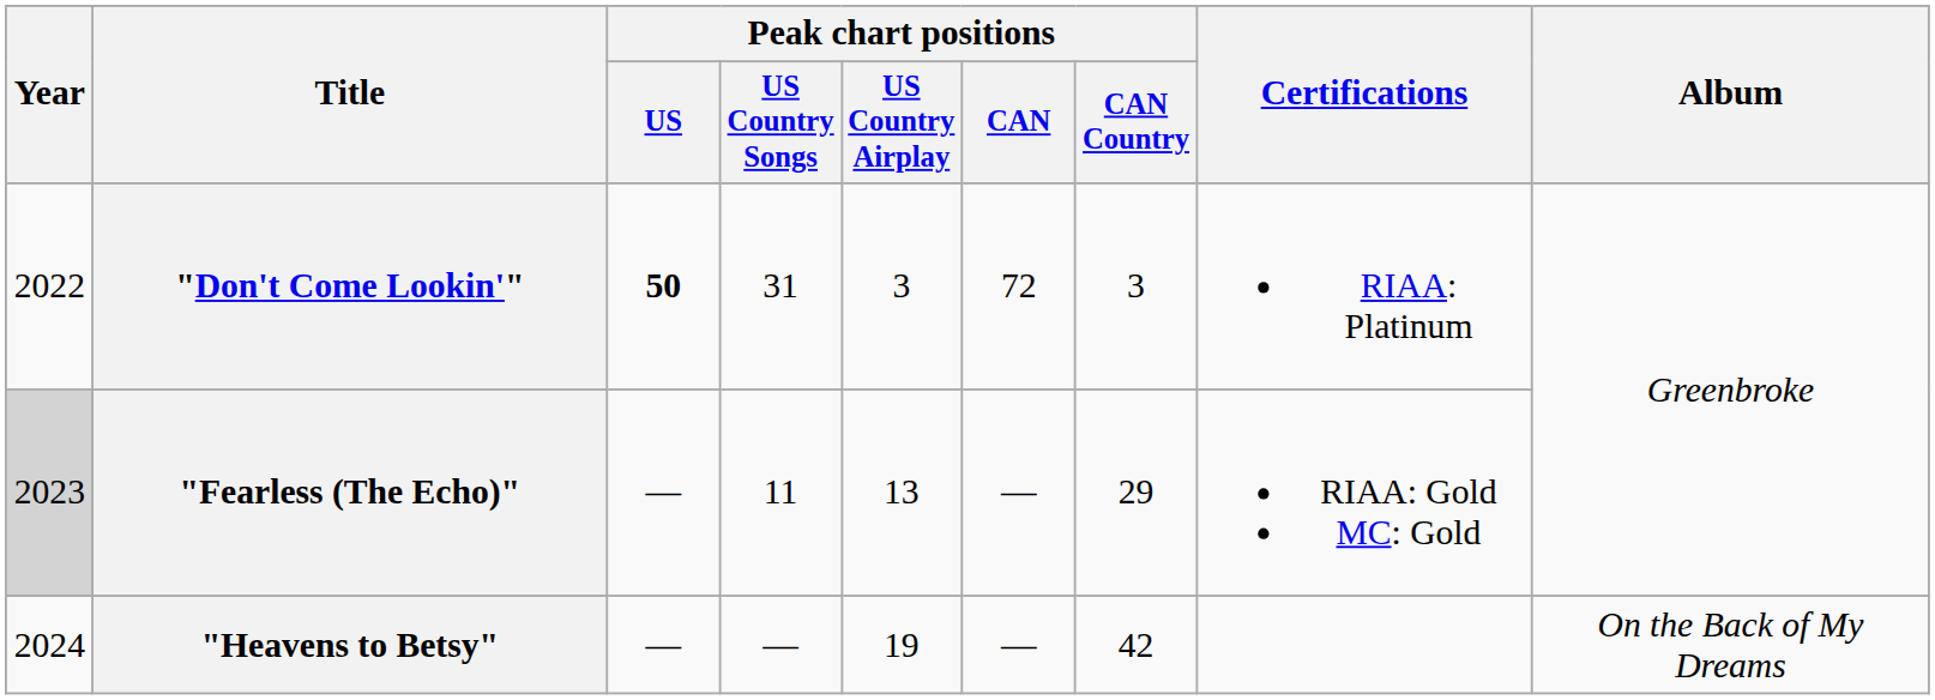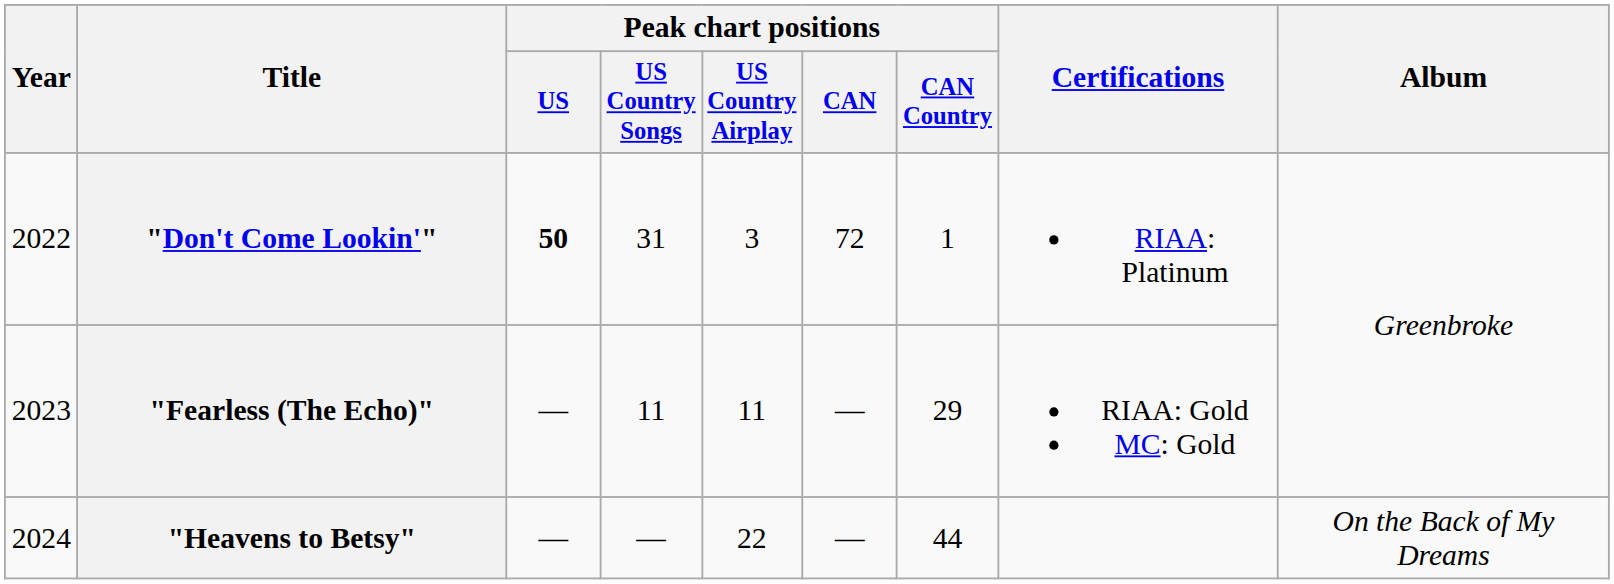"Don't Come Lookin'" | Peak chart positions / CAN Country: 3 -> 1
"Fearless (The Echo)" | Year: lightgrey background -> no background
"Fearless (The Echo)" | Peak chart positions / US Country Airplay: 13 -> 11
"Heavens to Betsy" | Peak chart positions / US Country Airplay: 19 -> 22
"Heavens to Betsy" | Peak chart positions / CAN Country: 42 -> 44
